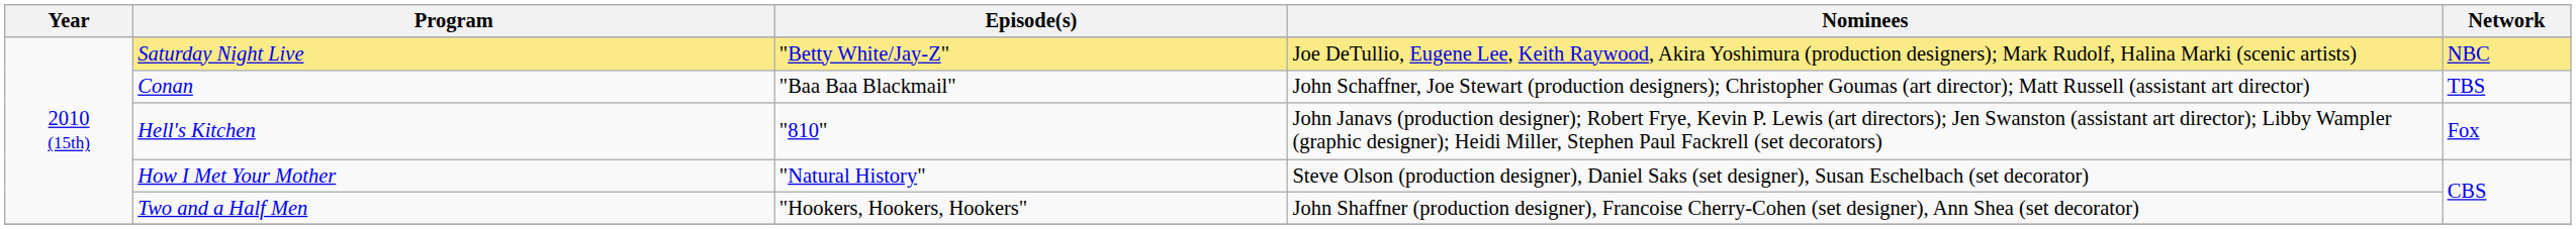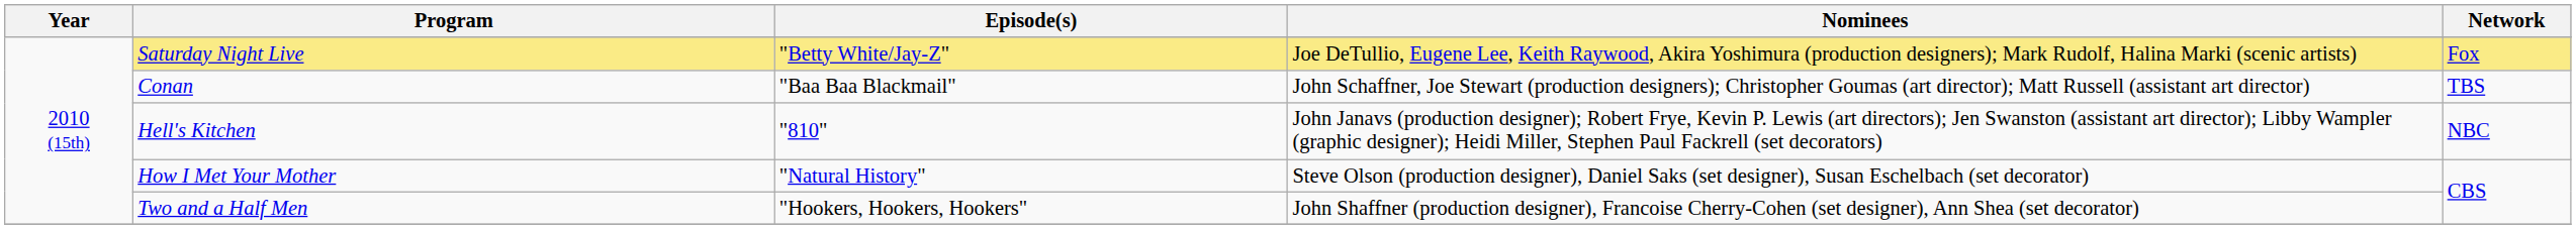Saturday Night Live | Network: NBC -> Fox
Hell's Kitchen | Network: Fox -> NBC
